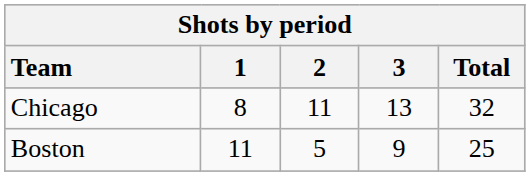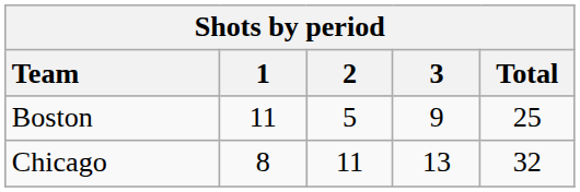rows swapped: Boston <-> Chicago
